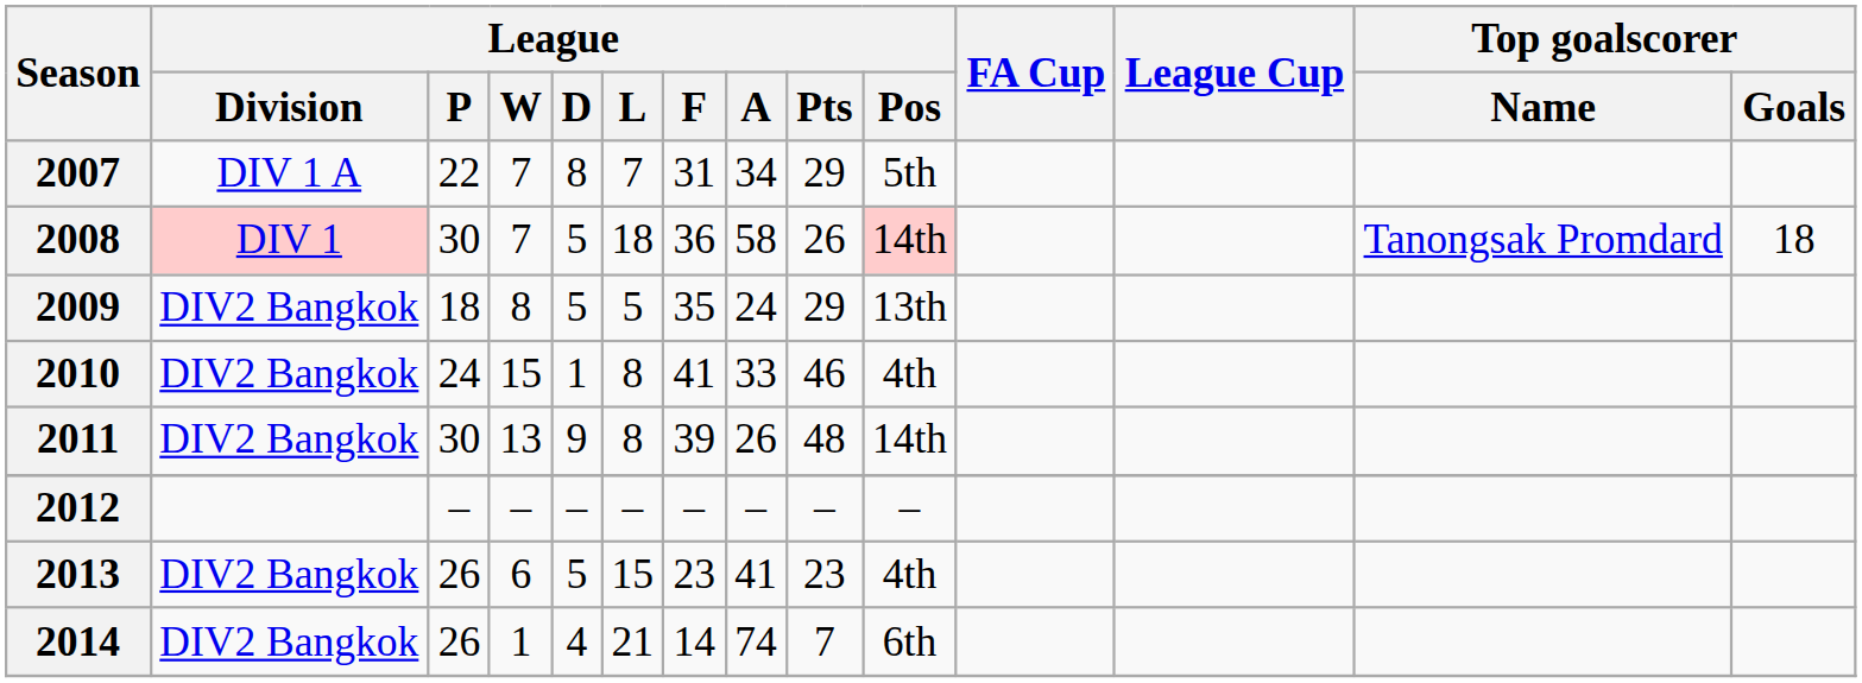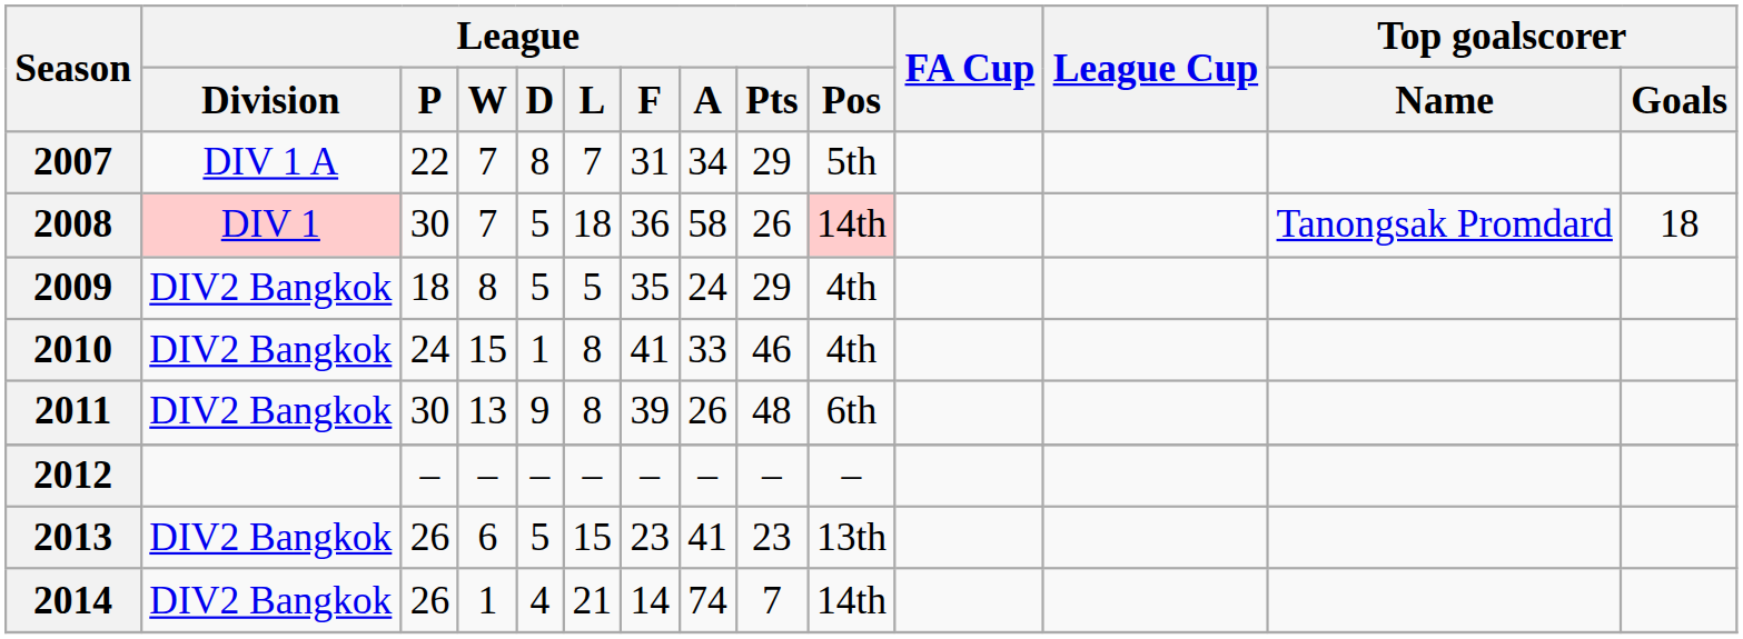2009 | League / Pos: 13th -> 4th
2011 | League / Pos: 14th -> 6th
2013 | League / Pos: 4th -> 13th
2014 | League / Pos: 6th -> 14th
